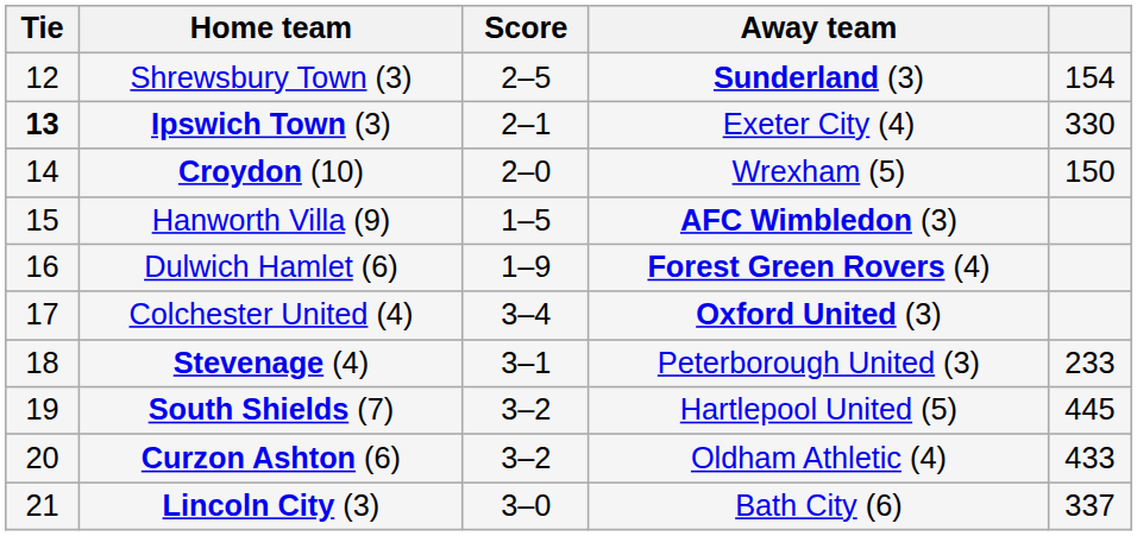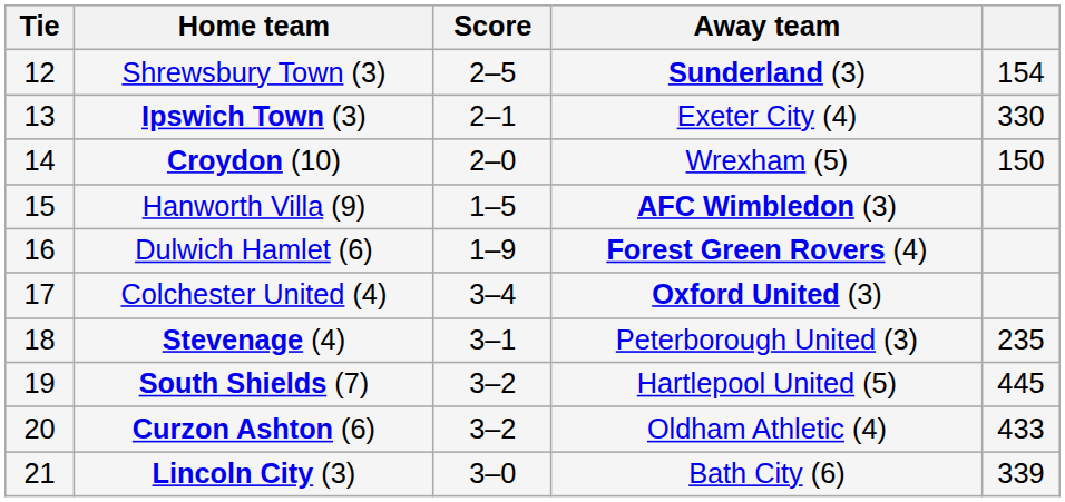Ipswich Town (3) | Tie: bold -> normal
Stevenage (4) | column 5: 233 -> 235
Lincoln City (3) | column 5: 337 -> 339
